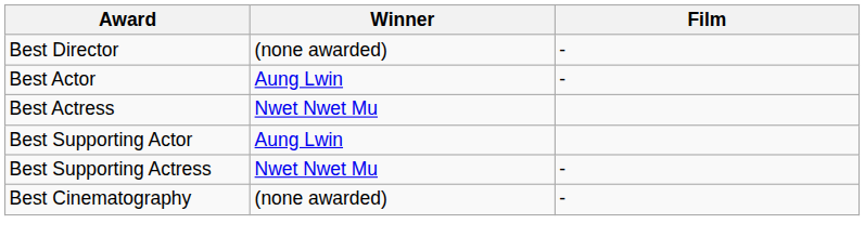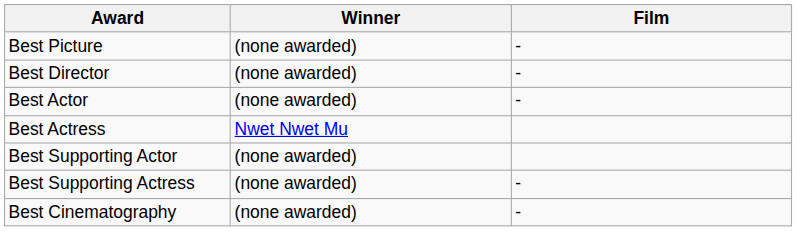+ row: Best Picture | (none awarded) | -
Best Actor | Winner: Aung Lwin -> (none awarded)
Best Supporting Actor | Winner: Aung Lwin -> (none awarded)
Best Supporting Actress | Winner: Nwet Nwet Mu -> (none awarded)
